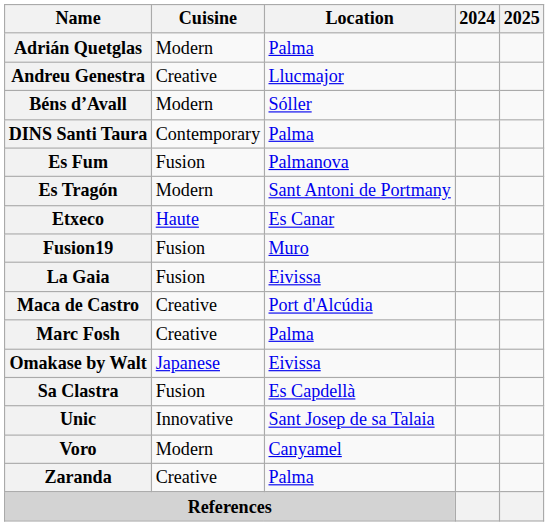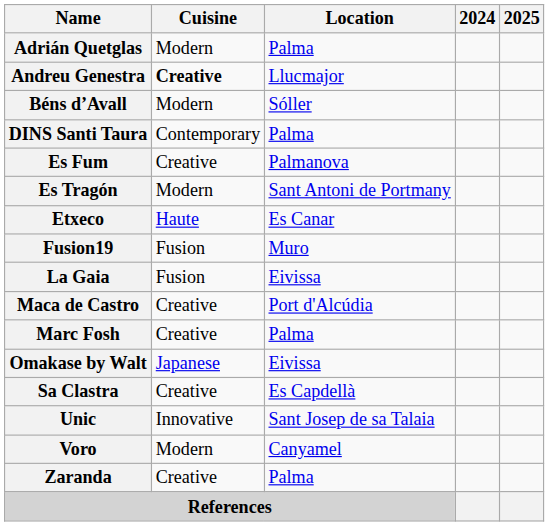Andreu Genestra | Cuisine: normal -> bold
Es Fum | Cuisine: Fusion -> Creative
Sa Clastra | Cuisine: Fusion -> Creative
